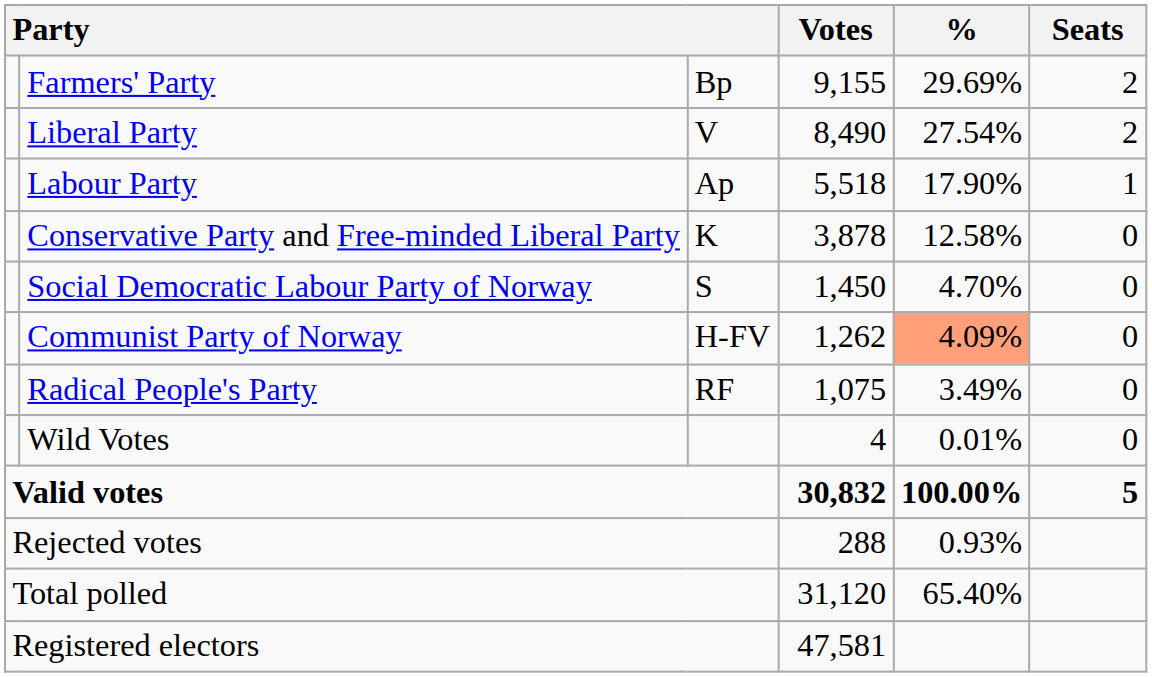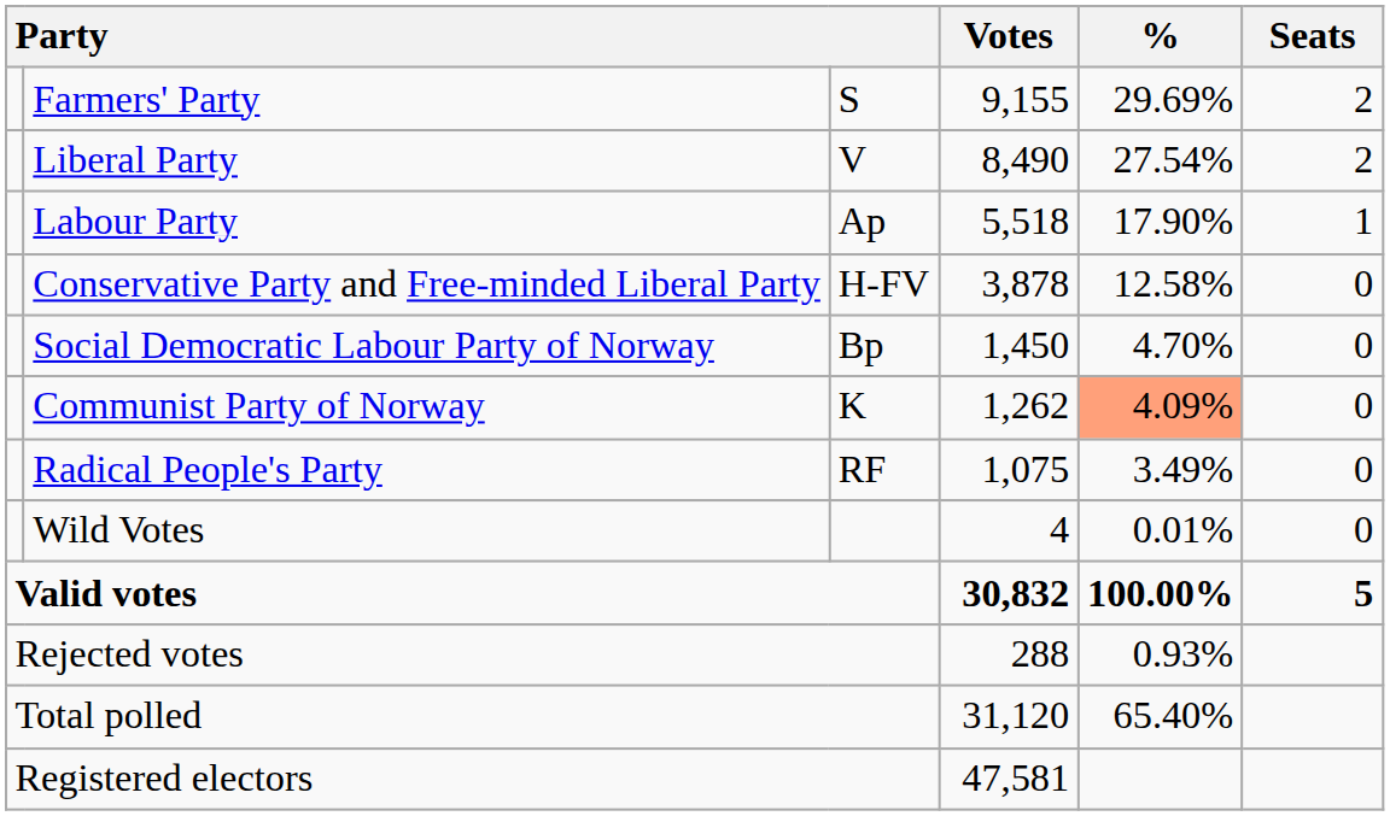Farmers' Party | column 3: Bp -> S
Conservative Party and Free-minded Liberal Party | column 3: K -> H-FV
Social Democratic Labour Party of Norway | column 3: S -> Bp
Communist Party of Norway | column 3: H-FV -> K
